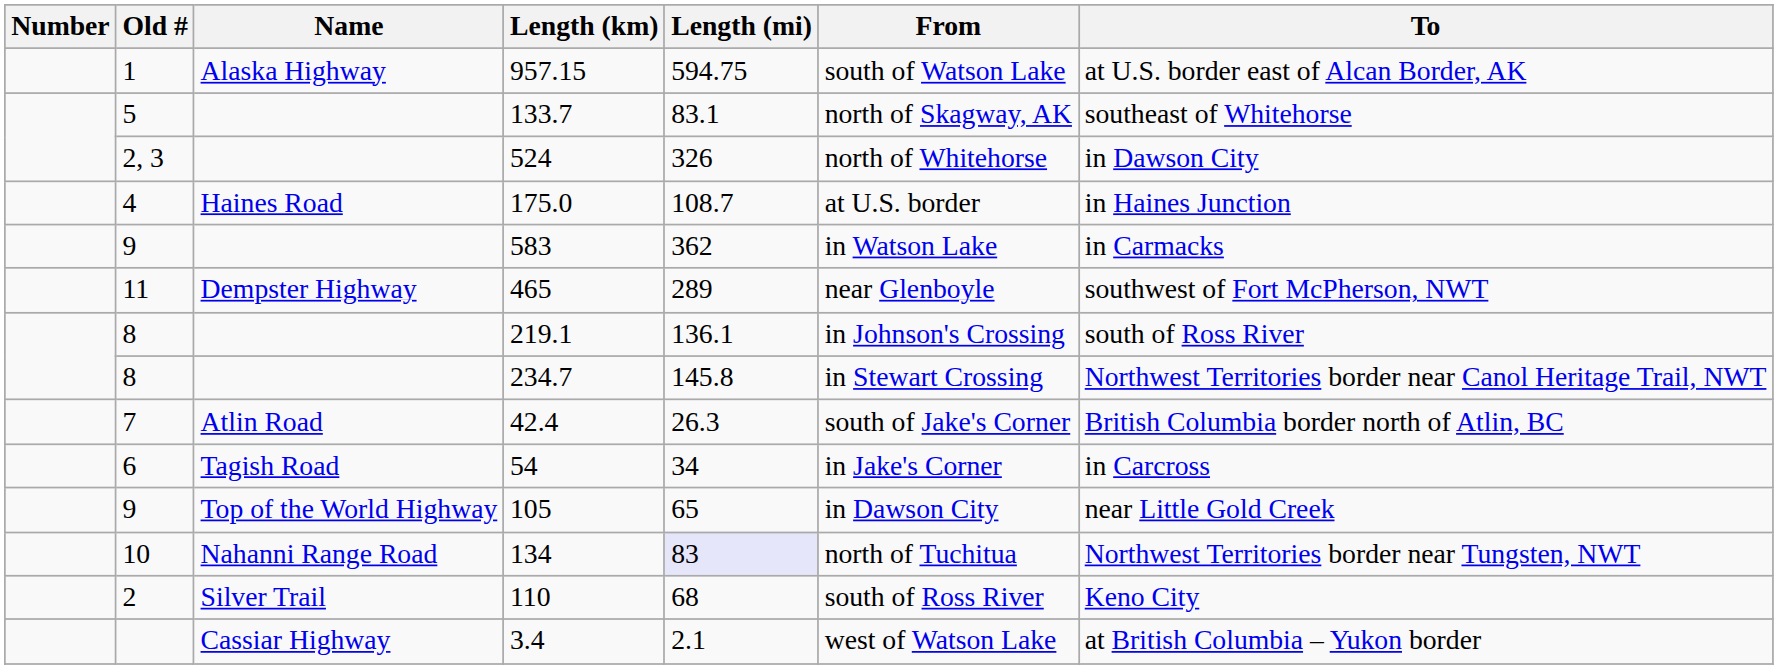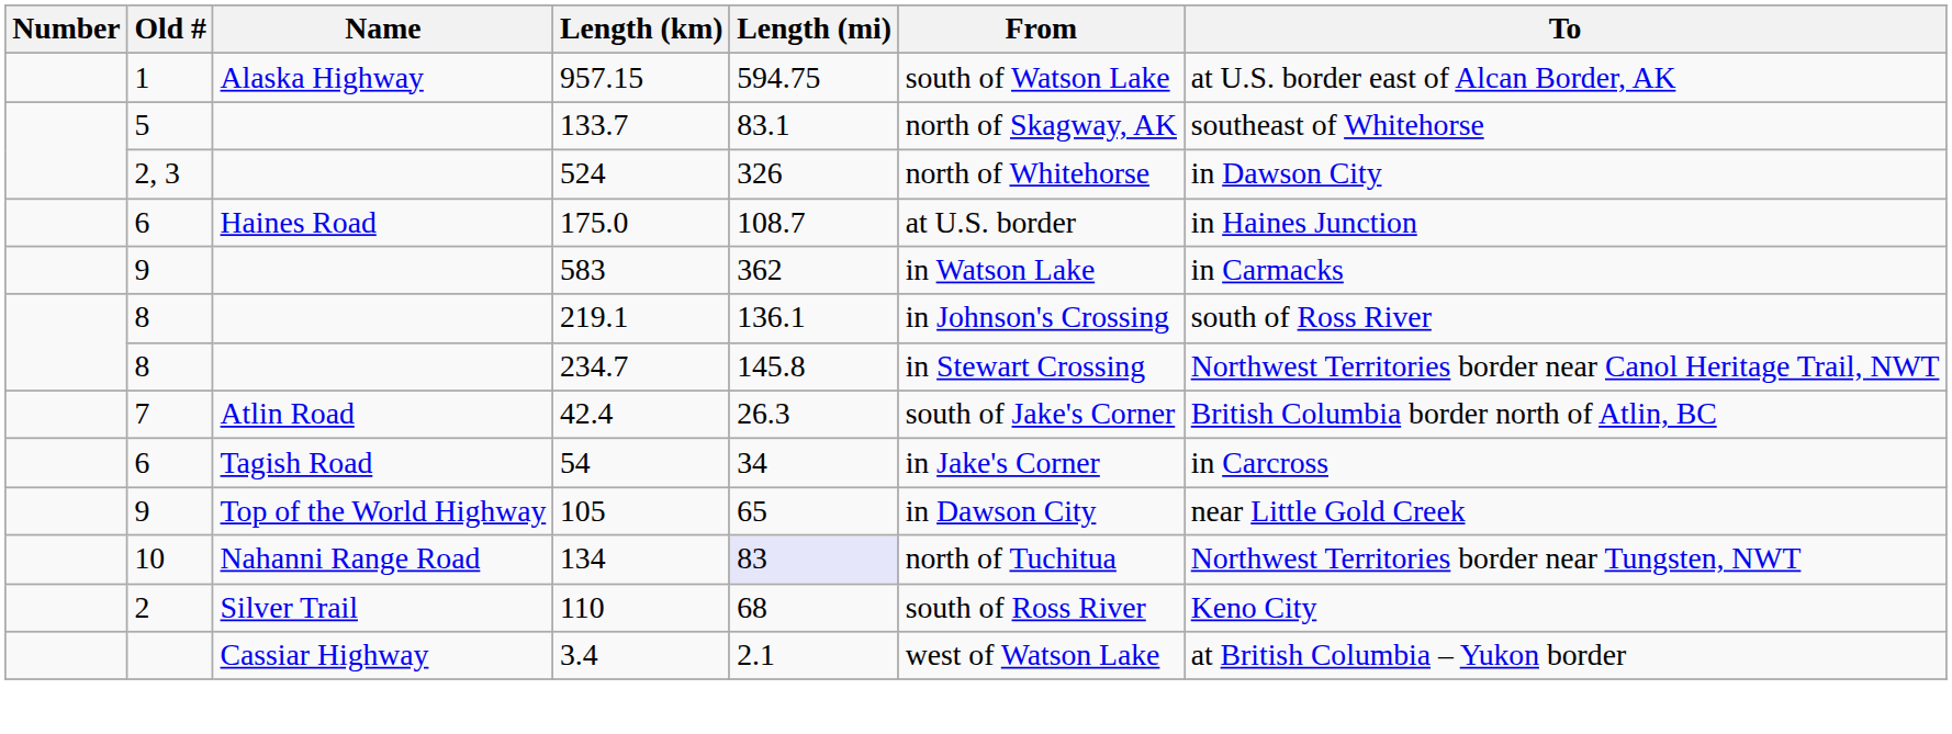175.0 | Old #: 4 -> 6
- row: 11 | Dempster Highway | 465 | 289 | near Glenboyle | southwest of Fort McPherson, NWT
